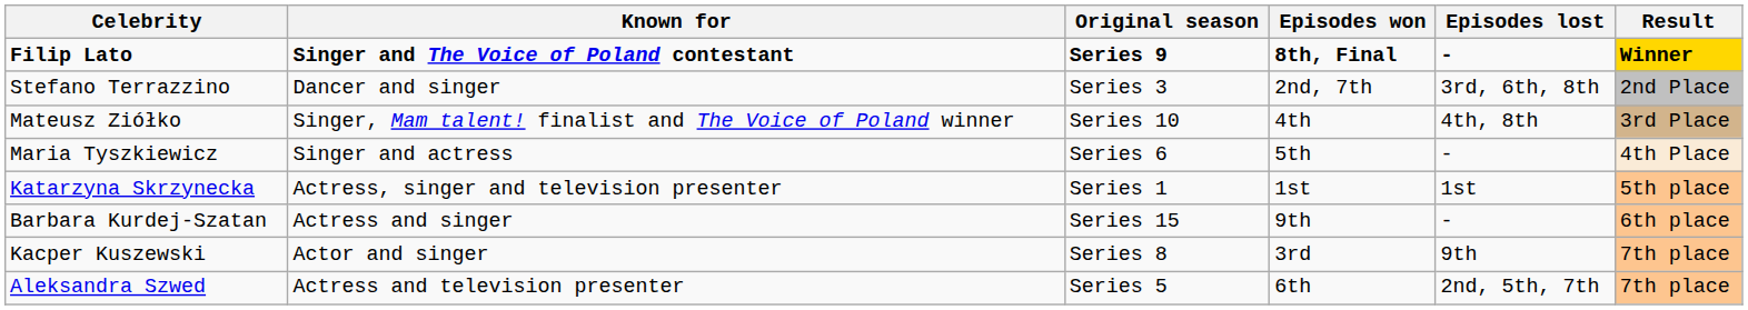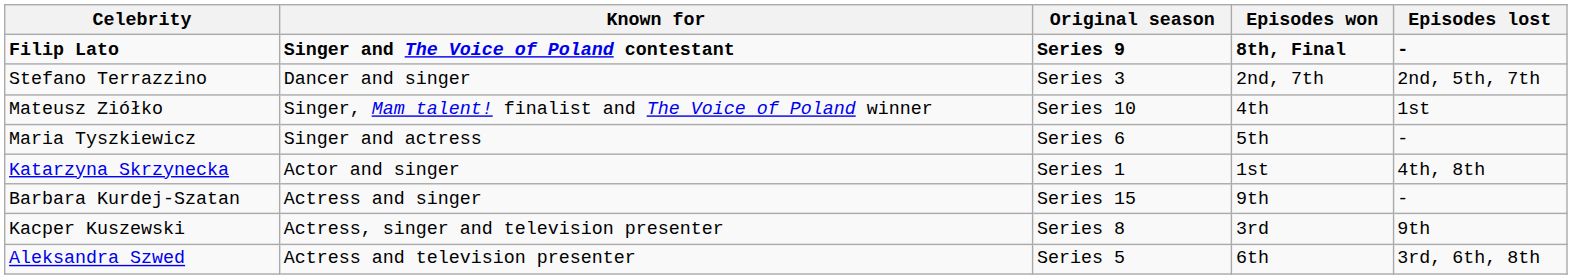- column: Result | Winner | 2nd Place | 3rd Place | 4th Place | 5th place | 6th place | 7th place | 7th place
Stefano Terrazzino | Episodes lost: 3rd, 6th, 8th -> 2nd, 5th, 7th
Mateusz Ziółko | Episodes lost: 4th, 8th -> 1st
Katarzyna Skrzynecka | Known for: Actress, singer and television presenter -> Actor and singer
Katarzyna Skrzynecka | Episodes lost: 1st -> 4th, 8th
Kacper Kuszewski | Known for: Actor and singer -> Actress, singer and television presenter
Aleksandra Szwed | Episodes lost: 2nd, 5th, 7th -> 3rd, 6th, 8th
